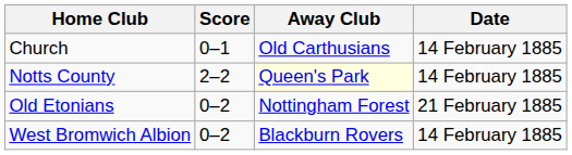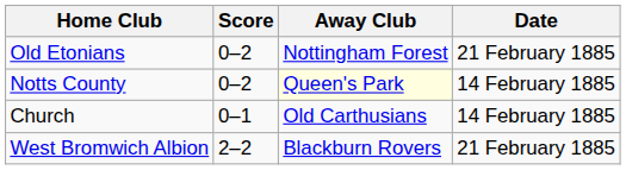rows swapped: Old Etonians <-> Church
Notts County | Score: 2–2 -> 0–2
West Bromwich Albion | Score: 0–2 -> 2–2
West Bromwich Albion | Date: 14 February 1885 -> 21 February 1885
